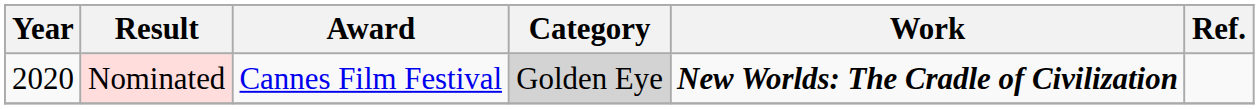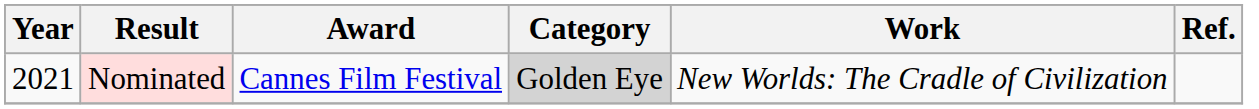Nominated | Year: 2020 -> 2021
Nominated | Work: bold -> normal
